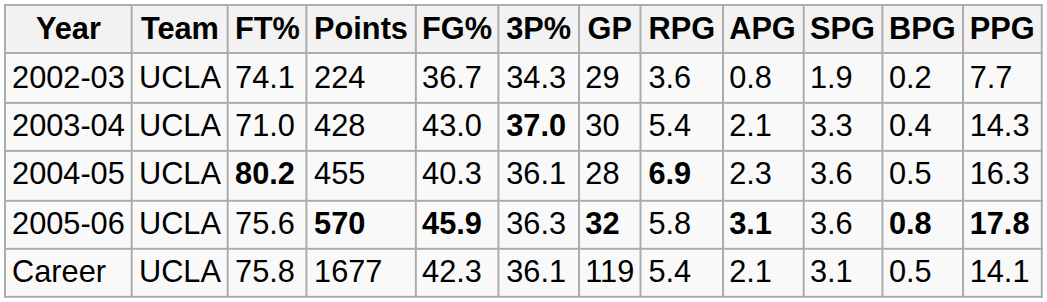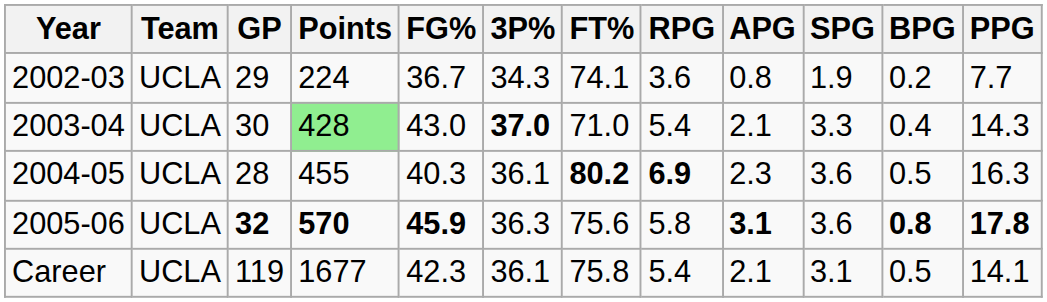columns swapped: GP <-> FT%
2003-04 | Points: no background -> lightgreen background
